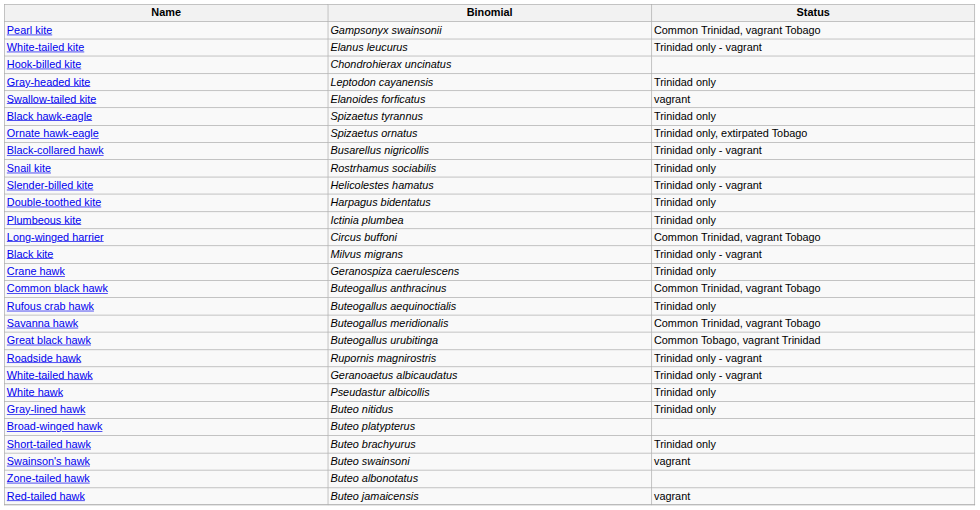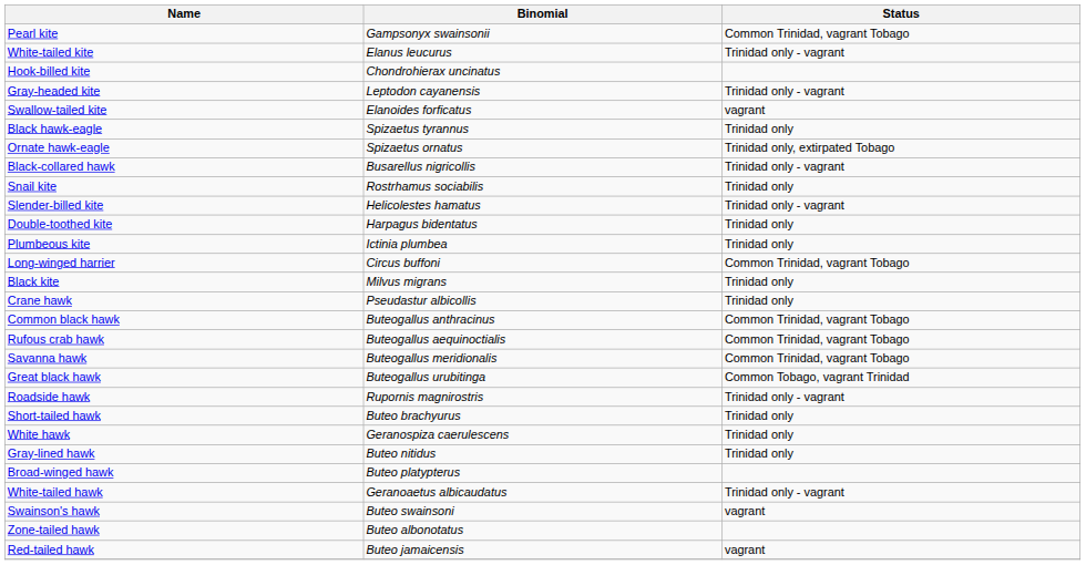Gray-headed kite | Status: Trinidad only -> Trinidad only - vagrant
Black kite | Status: Trinidad only - vagrant -> Trinidad only
Crane hawk | Binomial: Geranospiza caerulescens -> Pseudastur albicollis
Rufous crab hawk | Status: Trinidad only -> Common Trinidad, vagrant Tobago
rows swapped: White-tailed hawk <-> Short-tailed hawk
White hawk | Binomial: Pseudastur albicollis -> Geranospiza caerulescens
